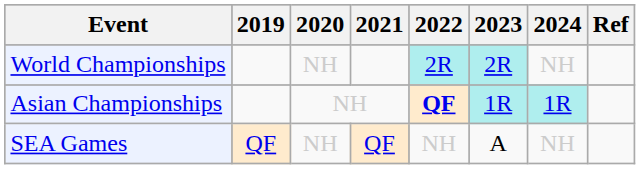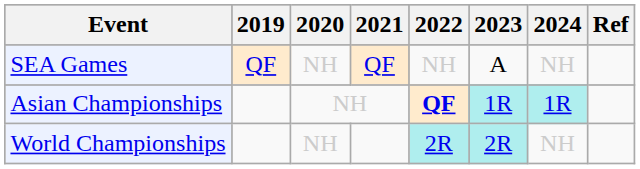rows swapped: SEA Games <-> World Championships
